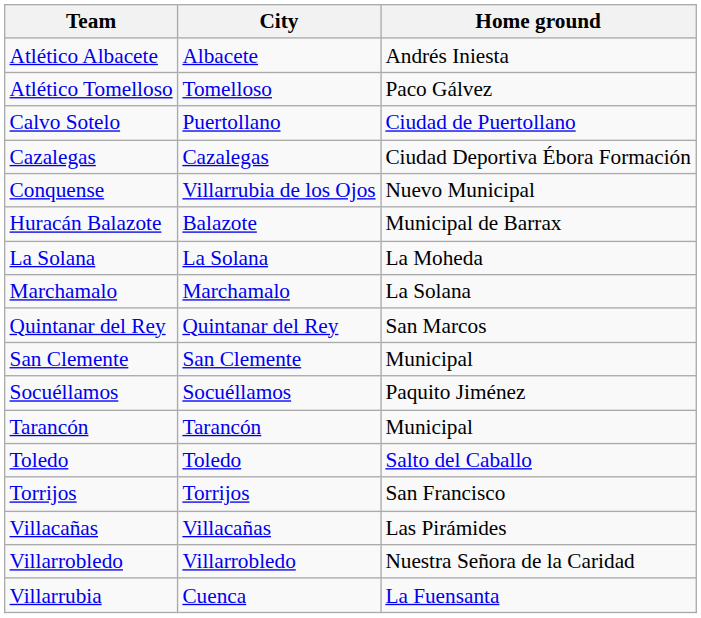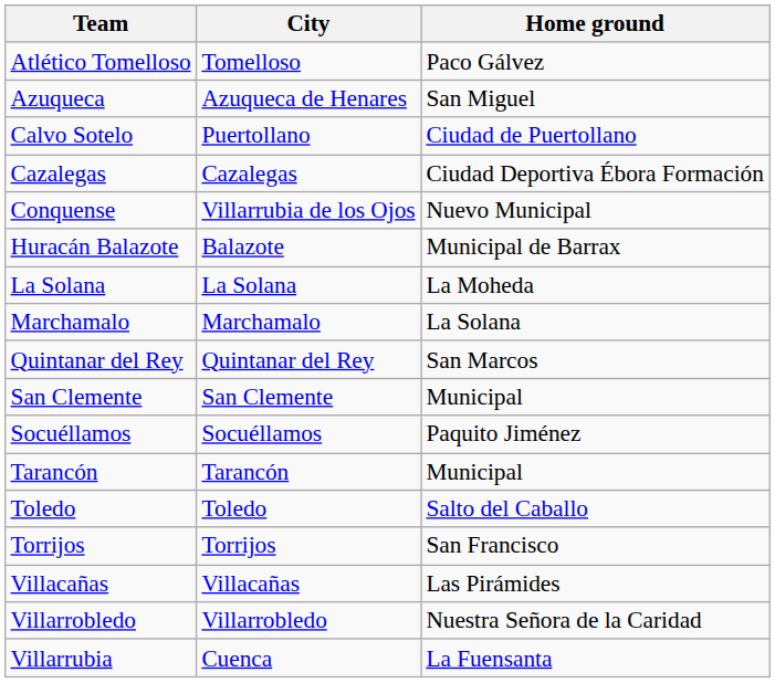- row: Atlético Albacete | Albacete | Andrés Iniesta
+ row: Azuqueca | Azuqueca de Henares | San Miguel
